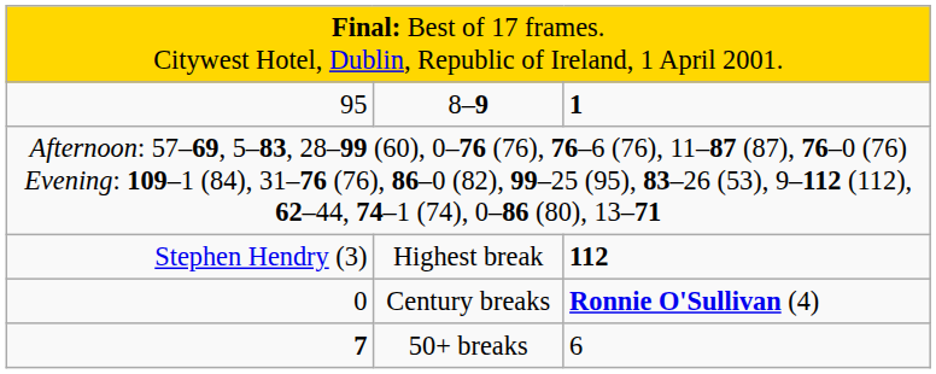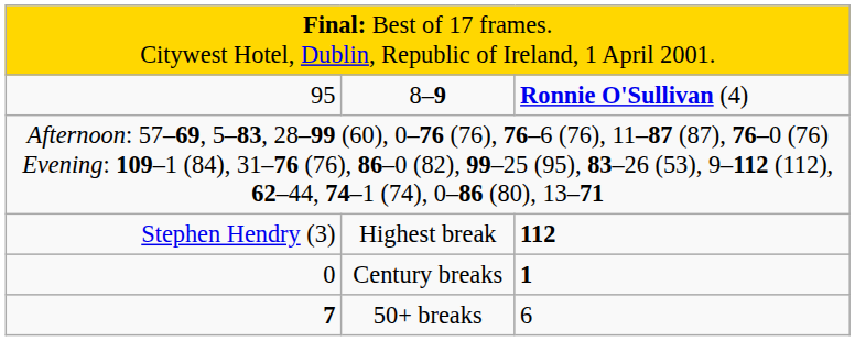8–9 | column 3: 1 -> Ronnie O'Sullivan (4)
Century breaks | column 3: Ronnie O'Sullivan (4) -> 1
